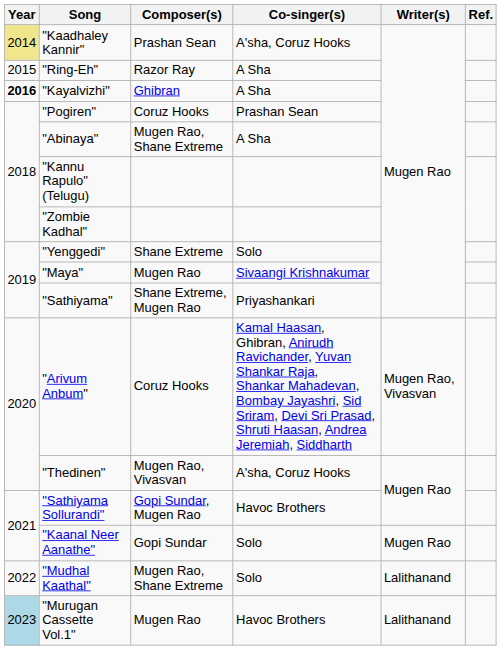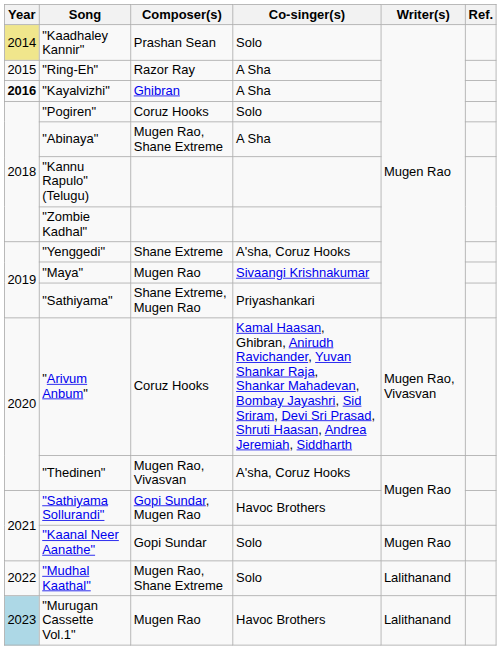"Kaadhaley Kannir" | Co-singer(s): A'sha, Coruz Hooks -> Solo
"Pogiren" | Co-singer(s): Prashan Sean -> Solo
"Yenggedi" | Co-singer(s): Solo -> A'sha, Coruz Hooks
